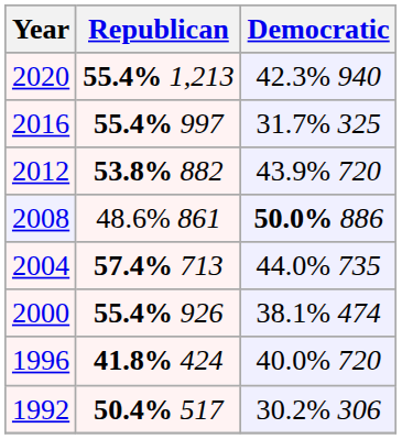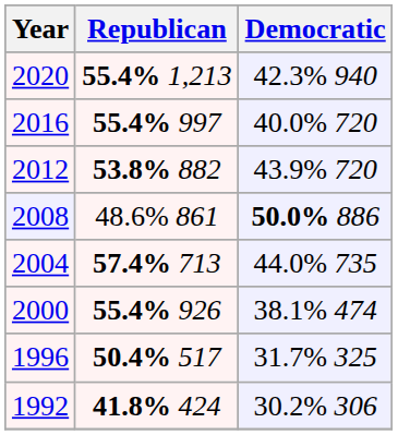2016 | Democratic: 31.7% 325 -> 40.0% 720
1996 | Republican: 41.8% 424 -> 50.4% 517
1996 | Democratic: 40.0% 720 -> 31.7% 325
1992 | Republican: 50.4% 517 -> 41.8% 424
